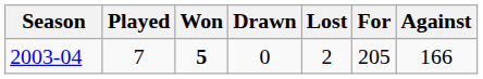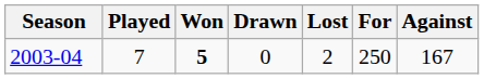2003-04 | For: 205 -> 250
2003-04 | Against: 166 -> 167
